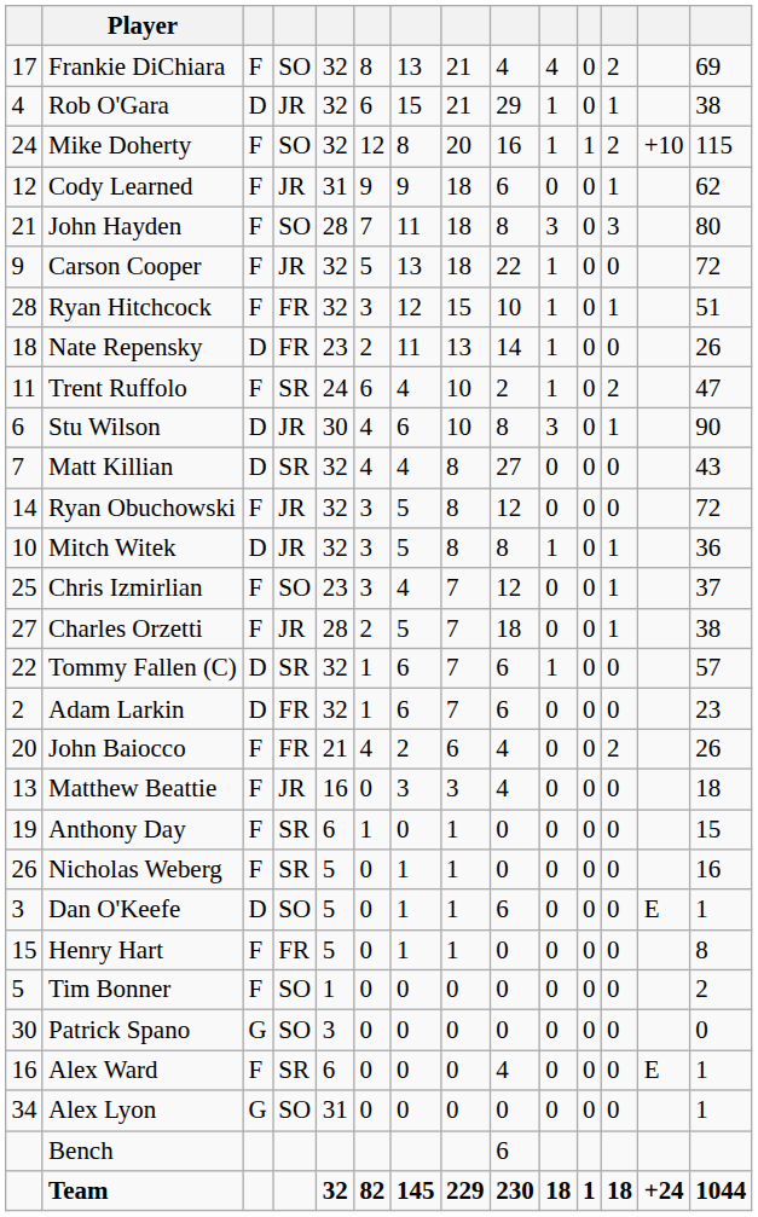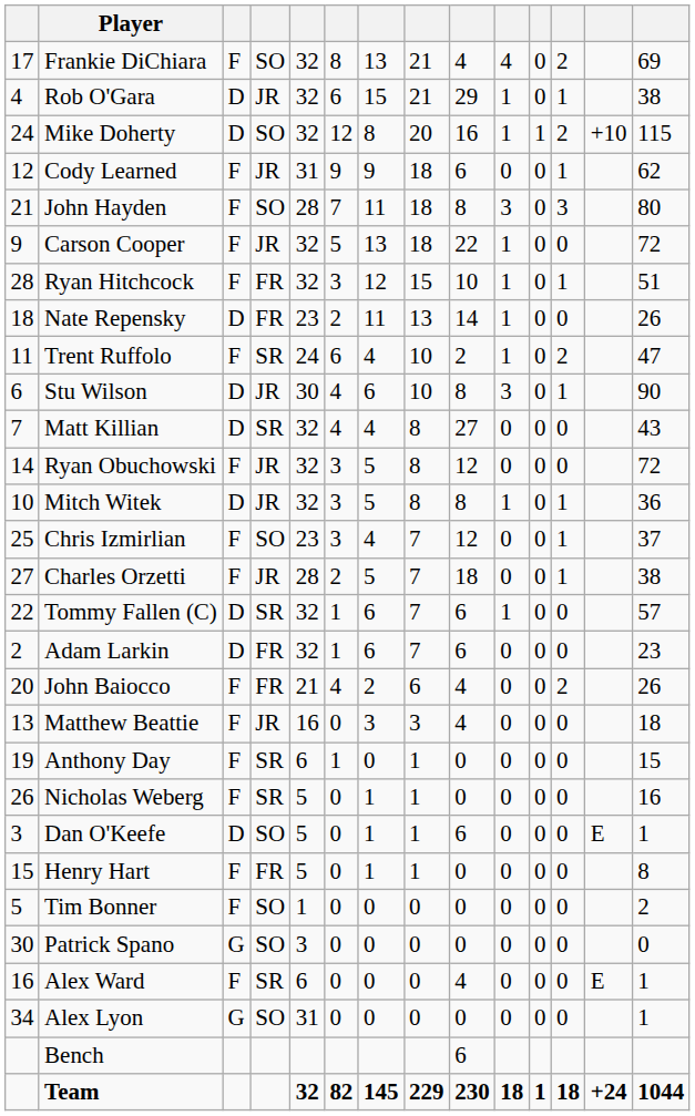Mike Doherty | column 3: F -> D
